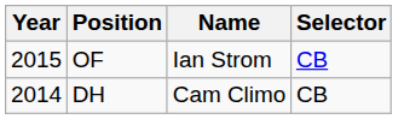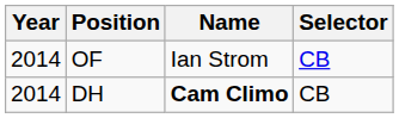OF | Year: 2015 -> 2014
DH | Name: normal -> bold
